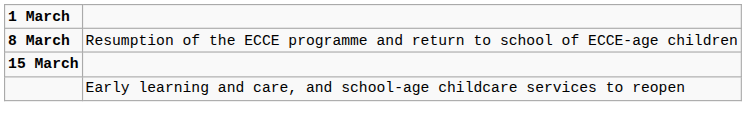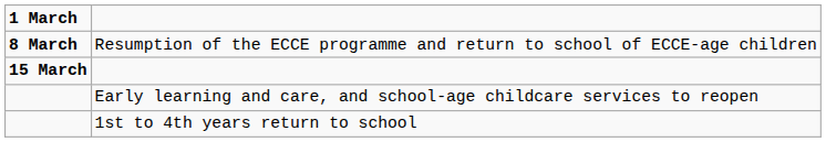+ row: 1st to 4th years return to school
